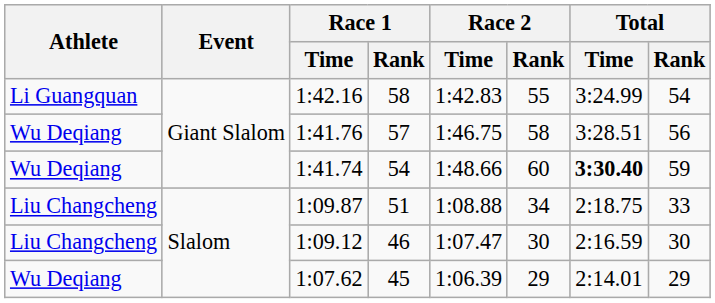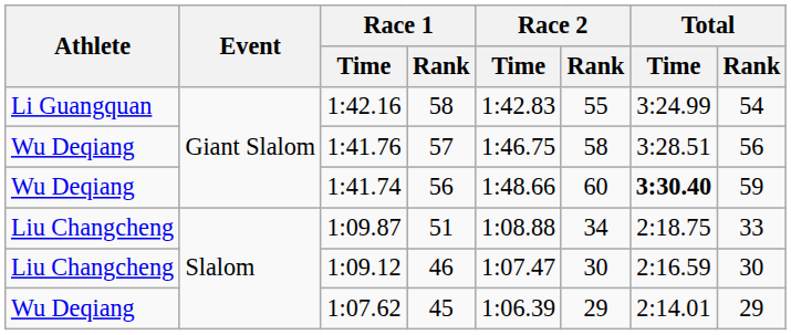1:41.74 | Race 1 / Rank: 54 -> 56
